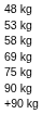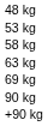+ row: 63 kg
- row: 75 kg
